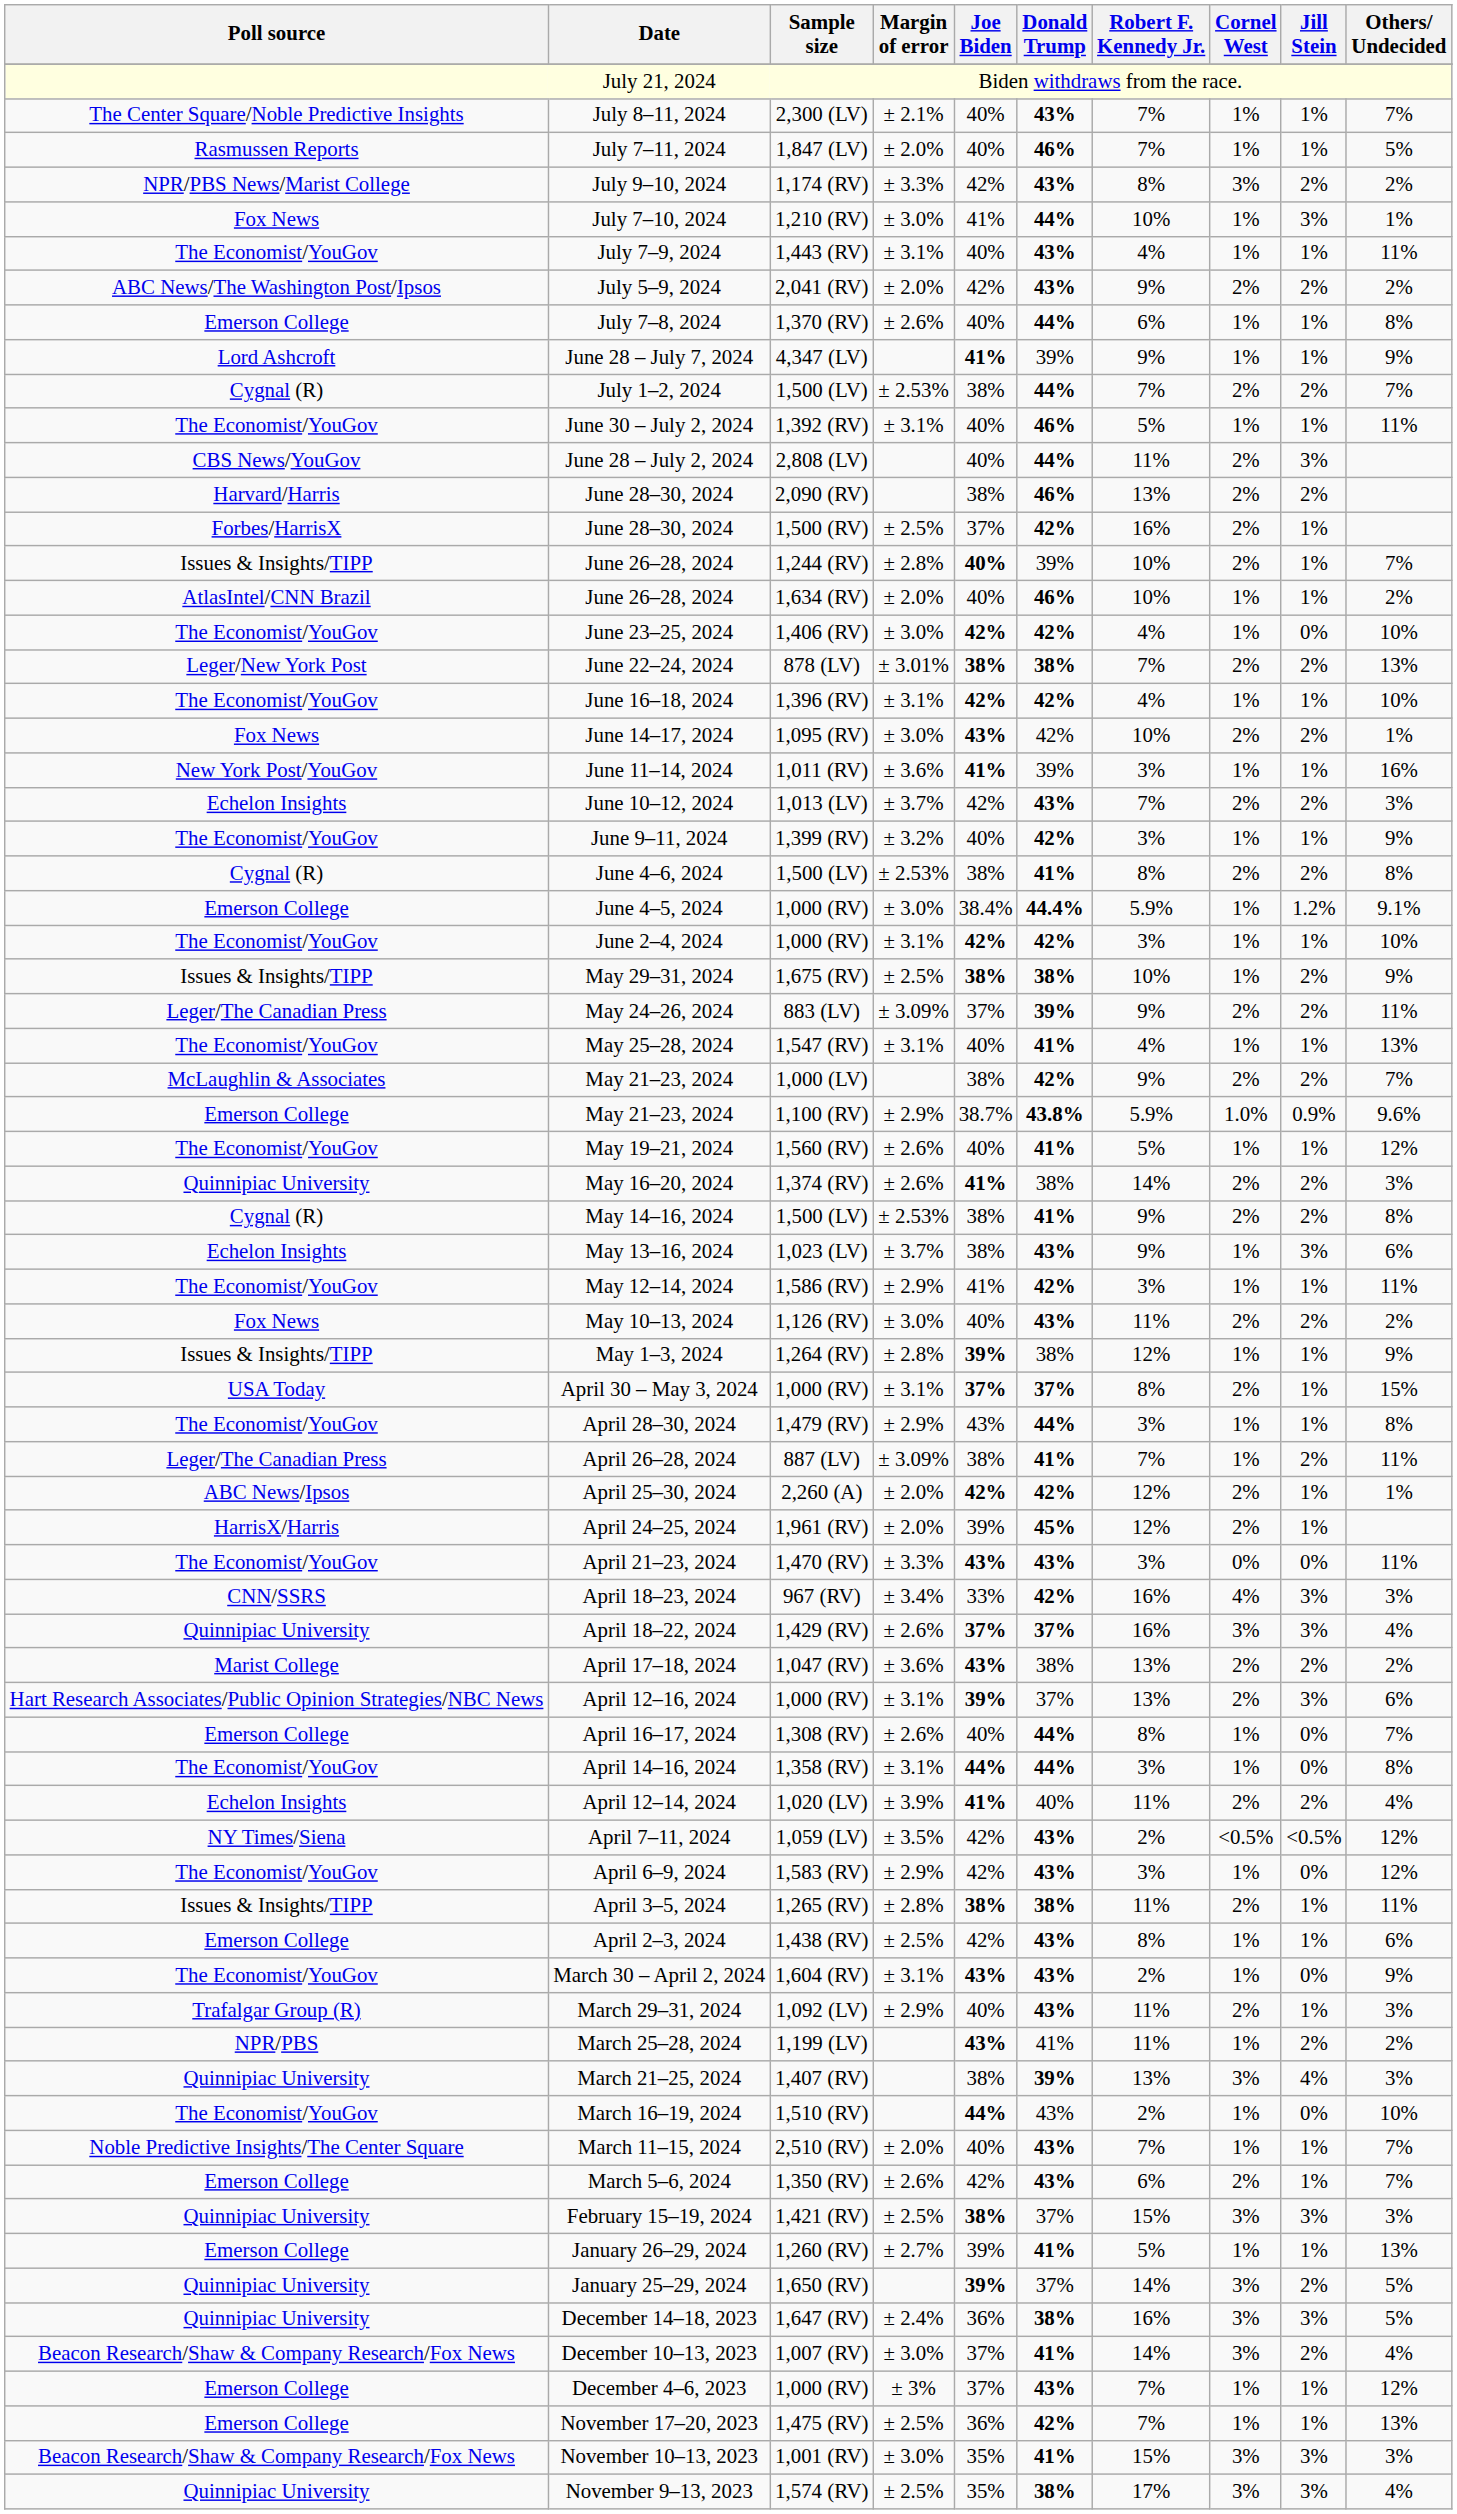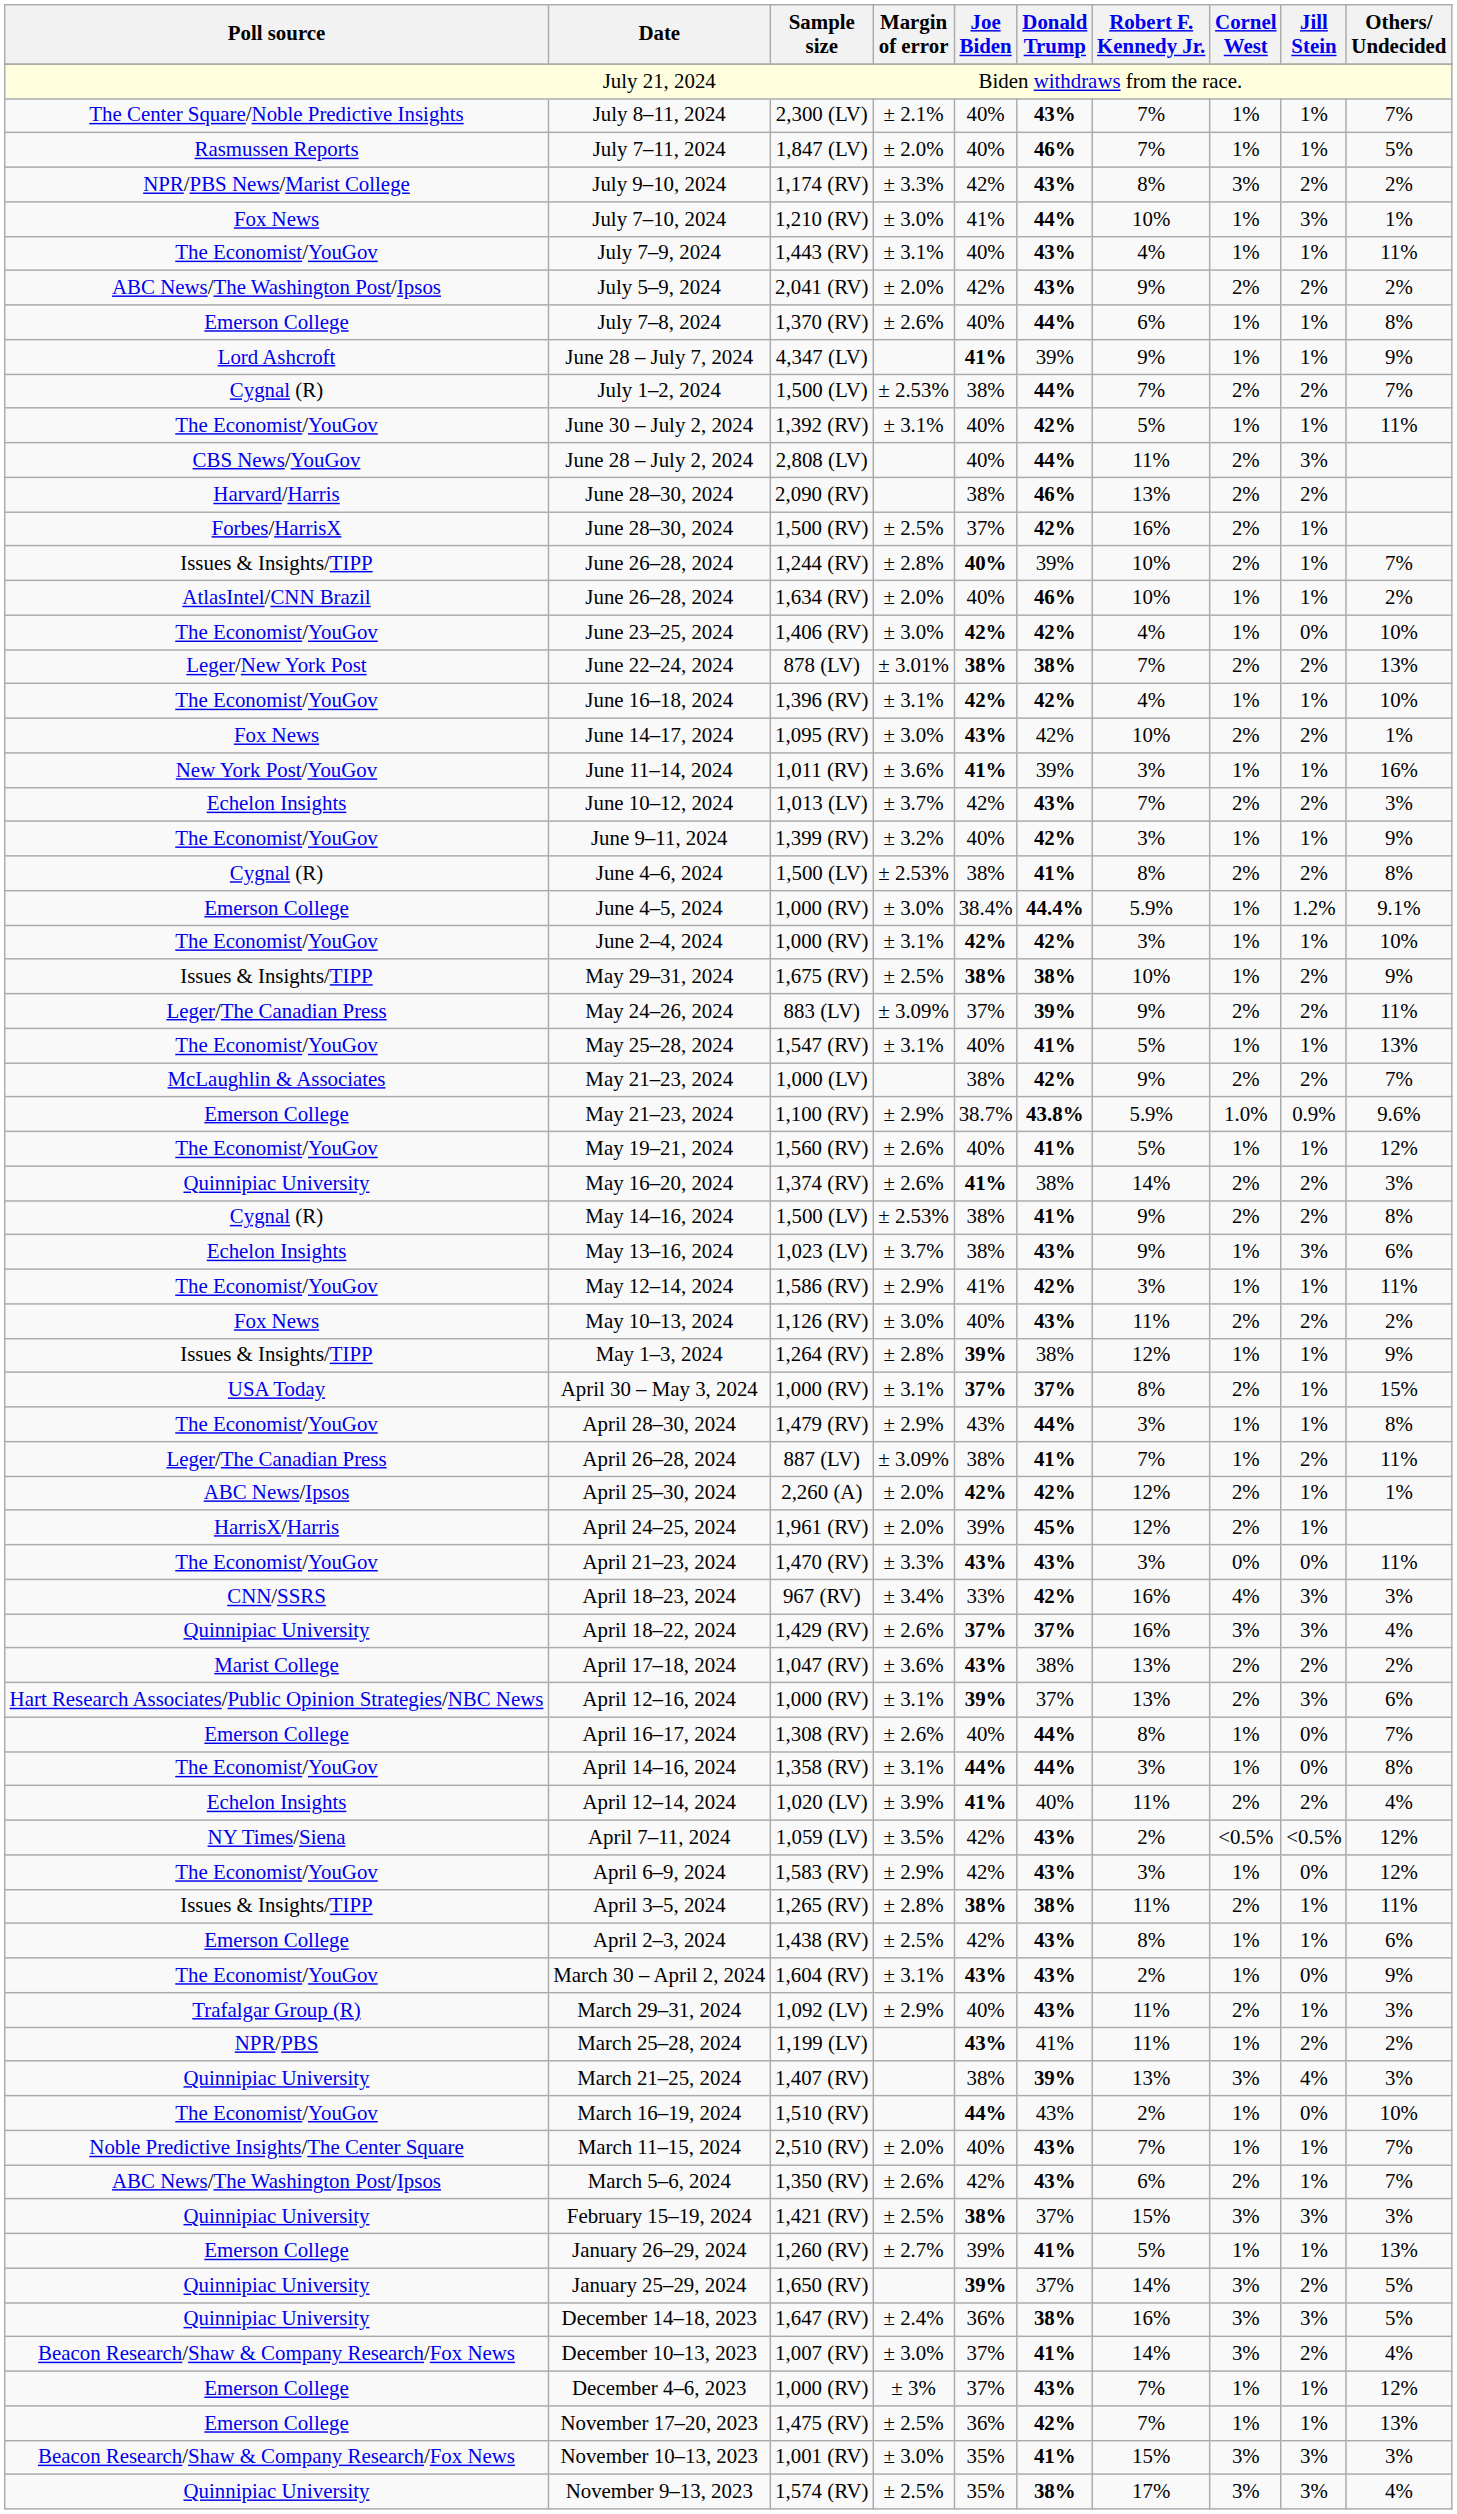June 30 – July 2, 2024 | Donald Trump: 46% -> 42%
May 25–28, 2024 | Robert F. Kennedy Jr.: 4% -> 5%
March 5–6, 2024 | Poll source: Emerson College -> ABC News/The Washington Post/Ipsos
